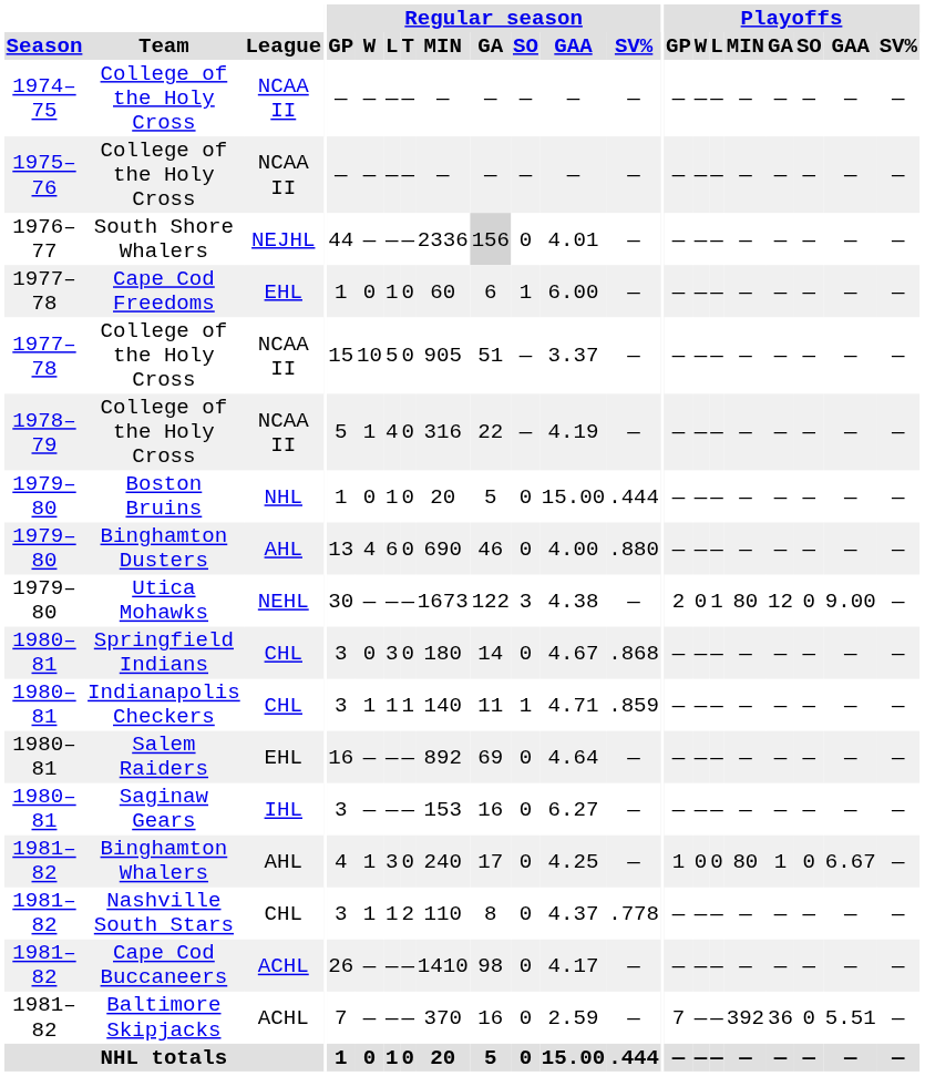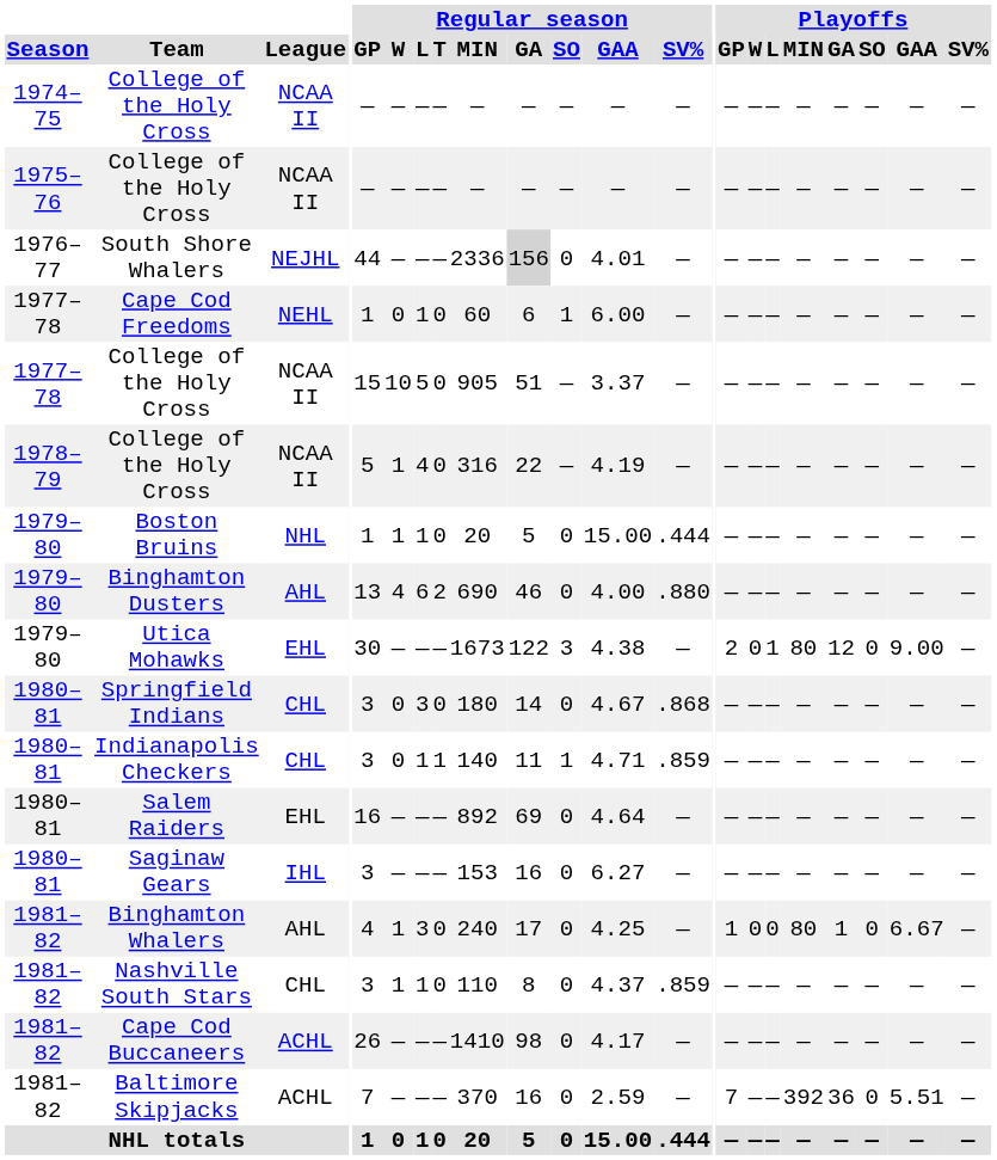Cape Cod Freedoms | League: EHL -> NEHL
Boston Bruins | Regular season / W: 0 -> 1
Binghamton Dusters | Regular season / T: 0 -> 2
Utica Mohawks | League: NEHL -> EHL
Indianapolis Checkers | Regular season / W: 1 -> 0
Nashville South Stars | Regular season / T: 2 -> 0
Nashville South Stars | Regular season / SV%: .778 -> .859
